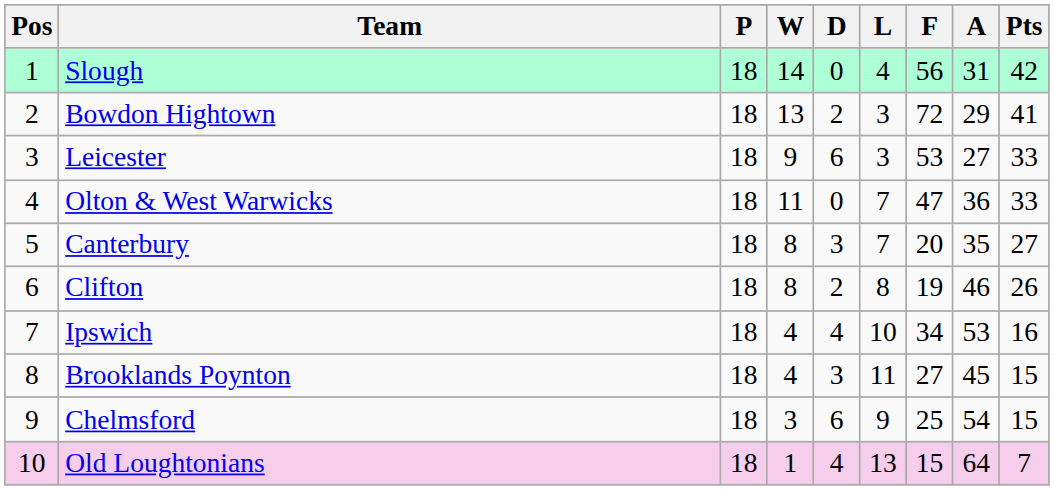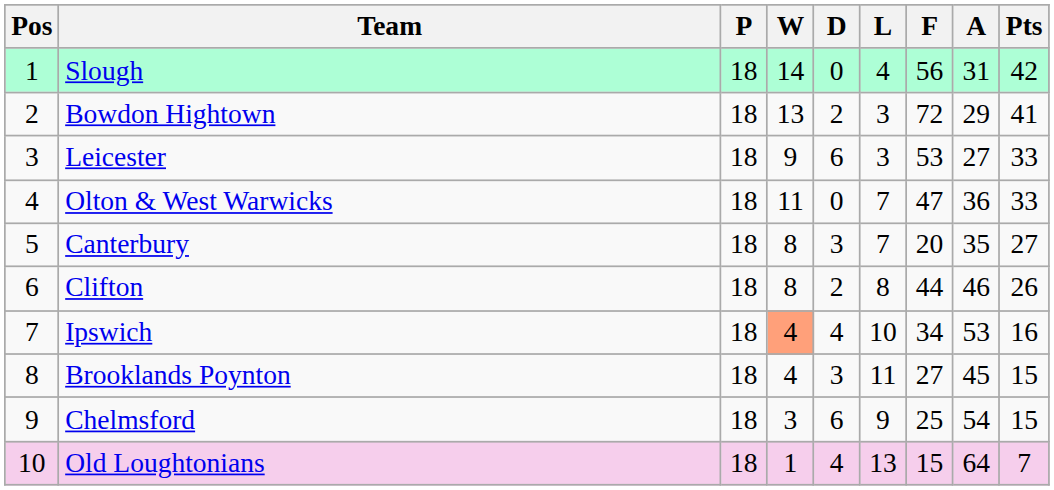Clifton | F: 19 -> 44
Ipswich | W: no background -> lightsalmon background
